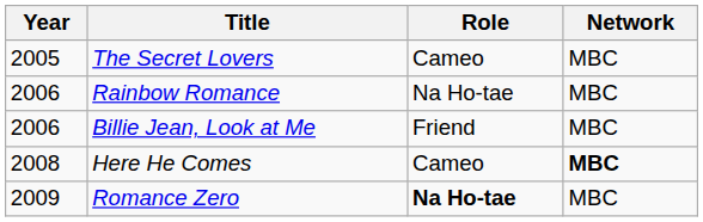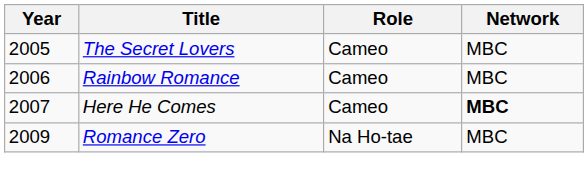Rainbow Romance | Role: Na Ho-tae -> Cameo
- row: 2006 | Billie Jean, Look at Me | Friend | MBC
Here He Comes | Year: 2008 -> 2007
Romance Zero | Role: bold -> normal
